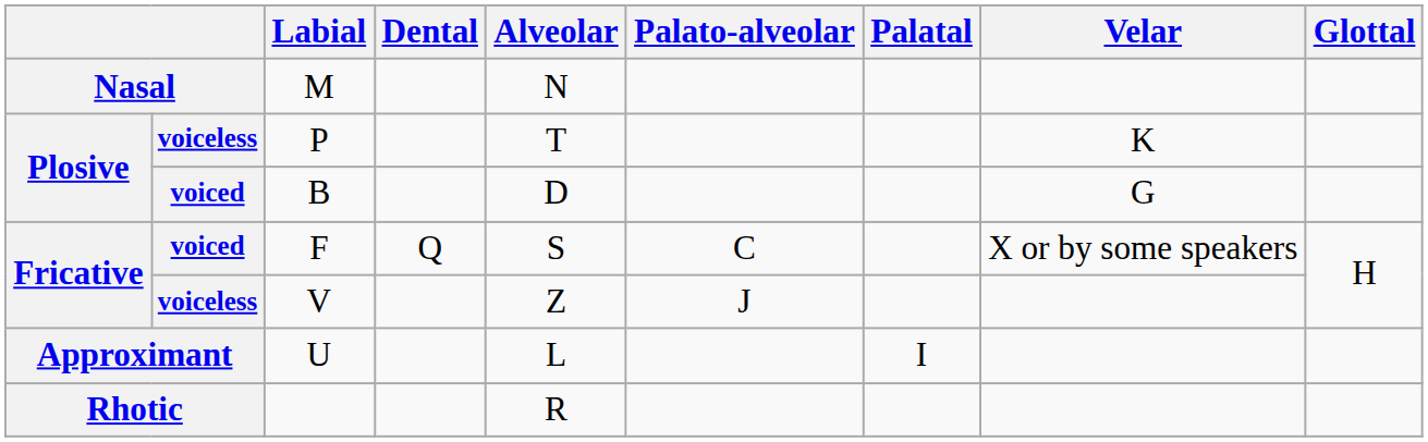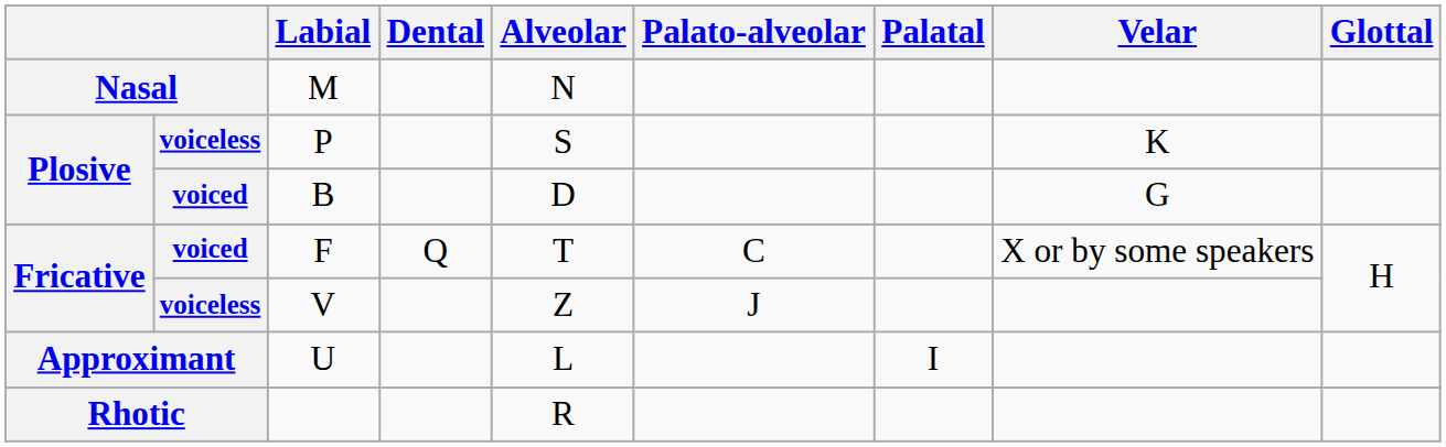P | Alveolar: T -> S
F | Alveolar: S -> T
